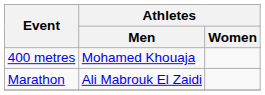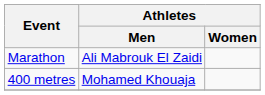rows swapped: 400 metres <-> Marathon
